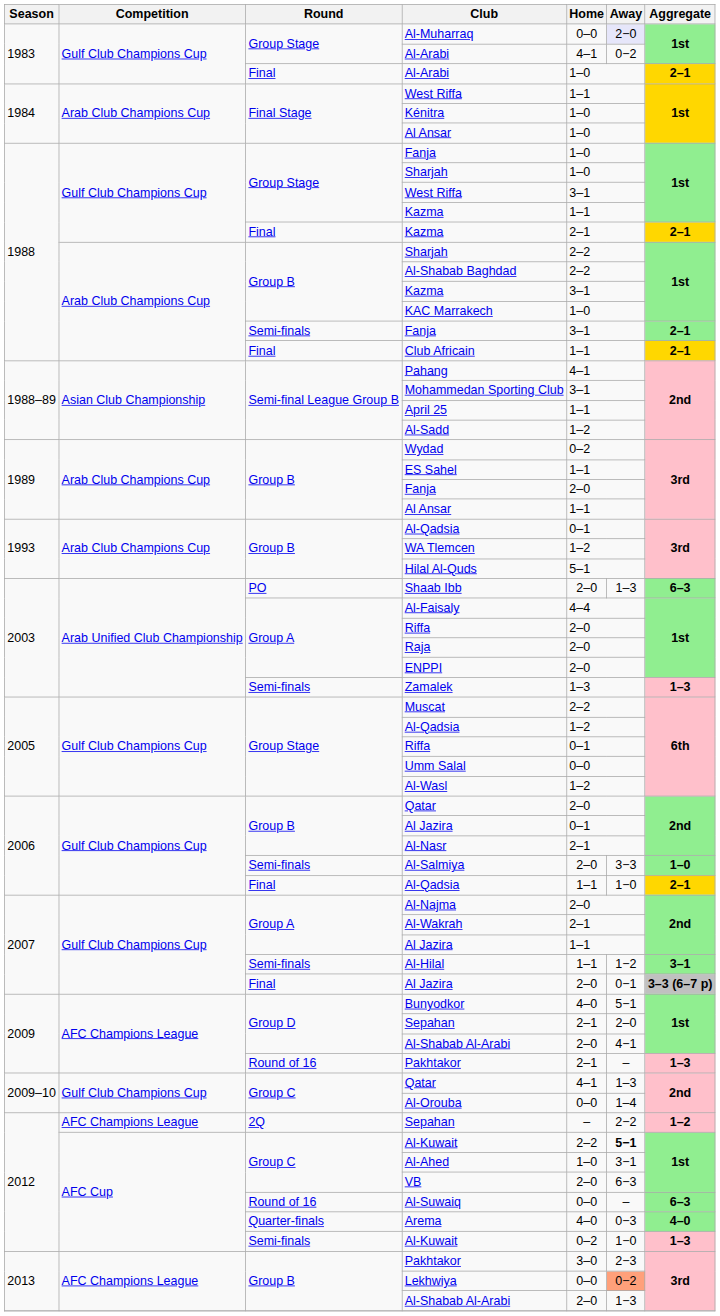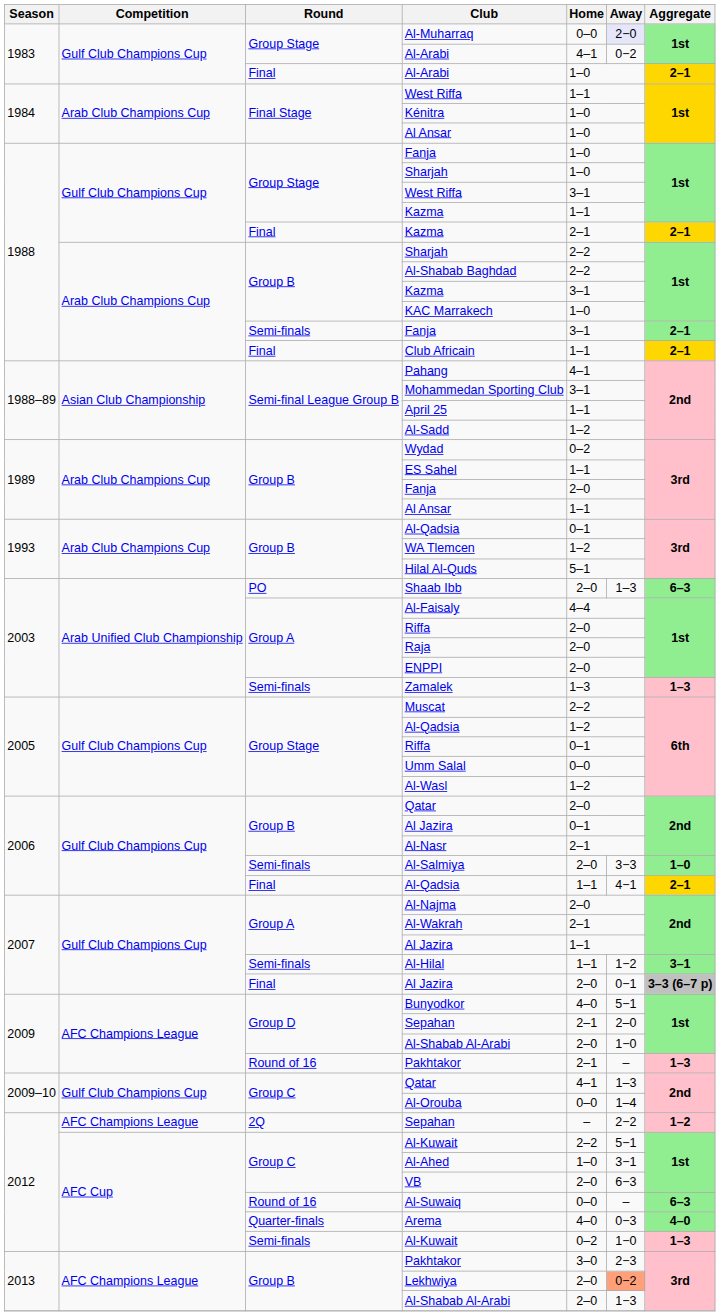Final / Al-Qadsia | Away: 1−0 -> 4−1
Group D / Al-Shabab Al-Arabi | Away: 4−1 -> 1−0
Group C / Al-Kuwait | Away: bold -> normal
Lekhwiya | Home: 0–0 -> 2–0
